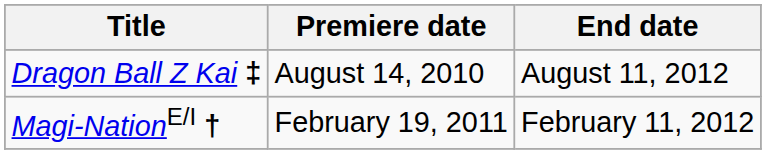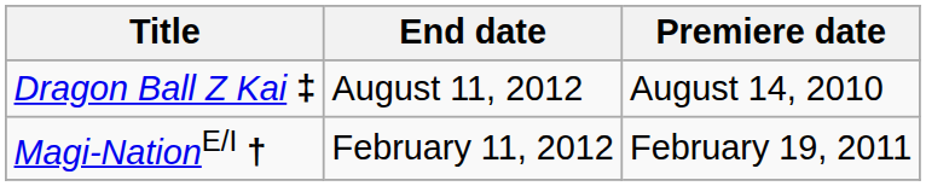columns swapped: Premiere date <-> End date
